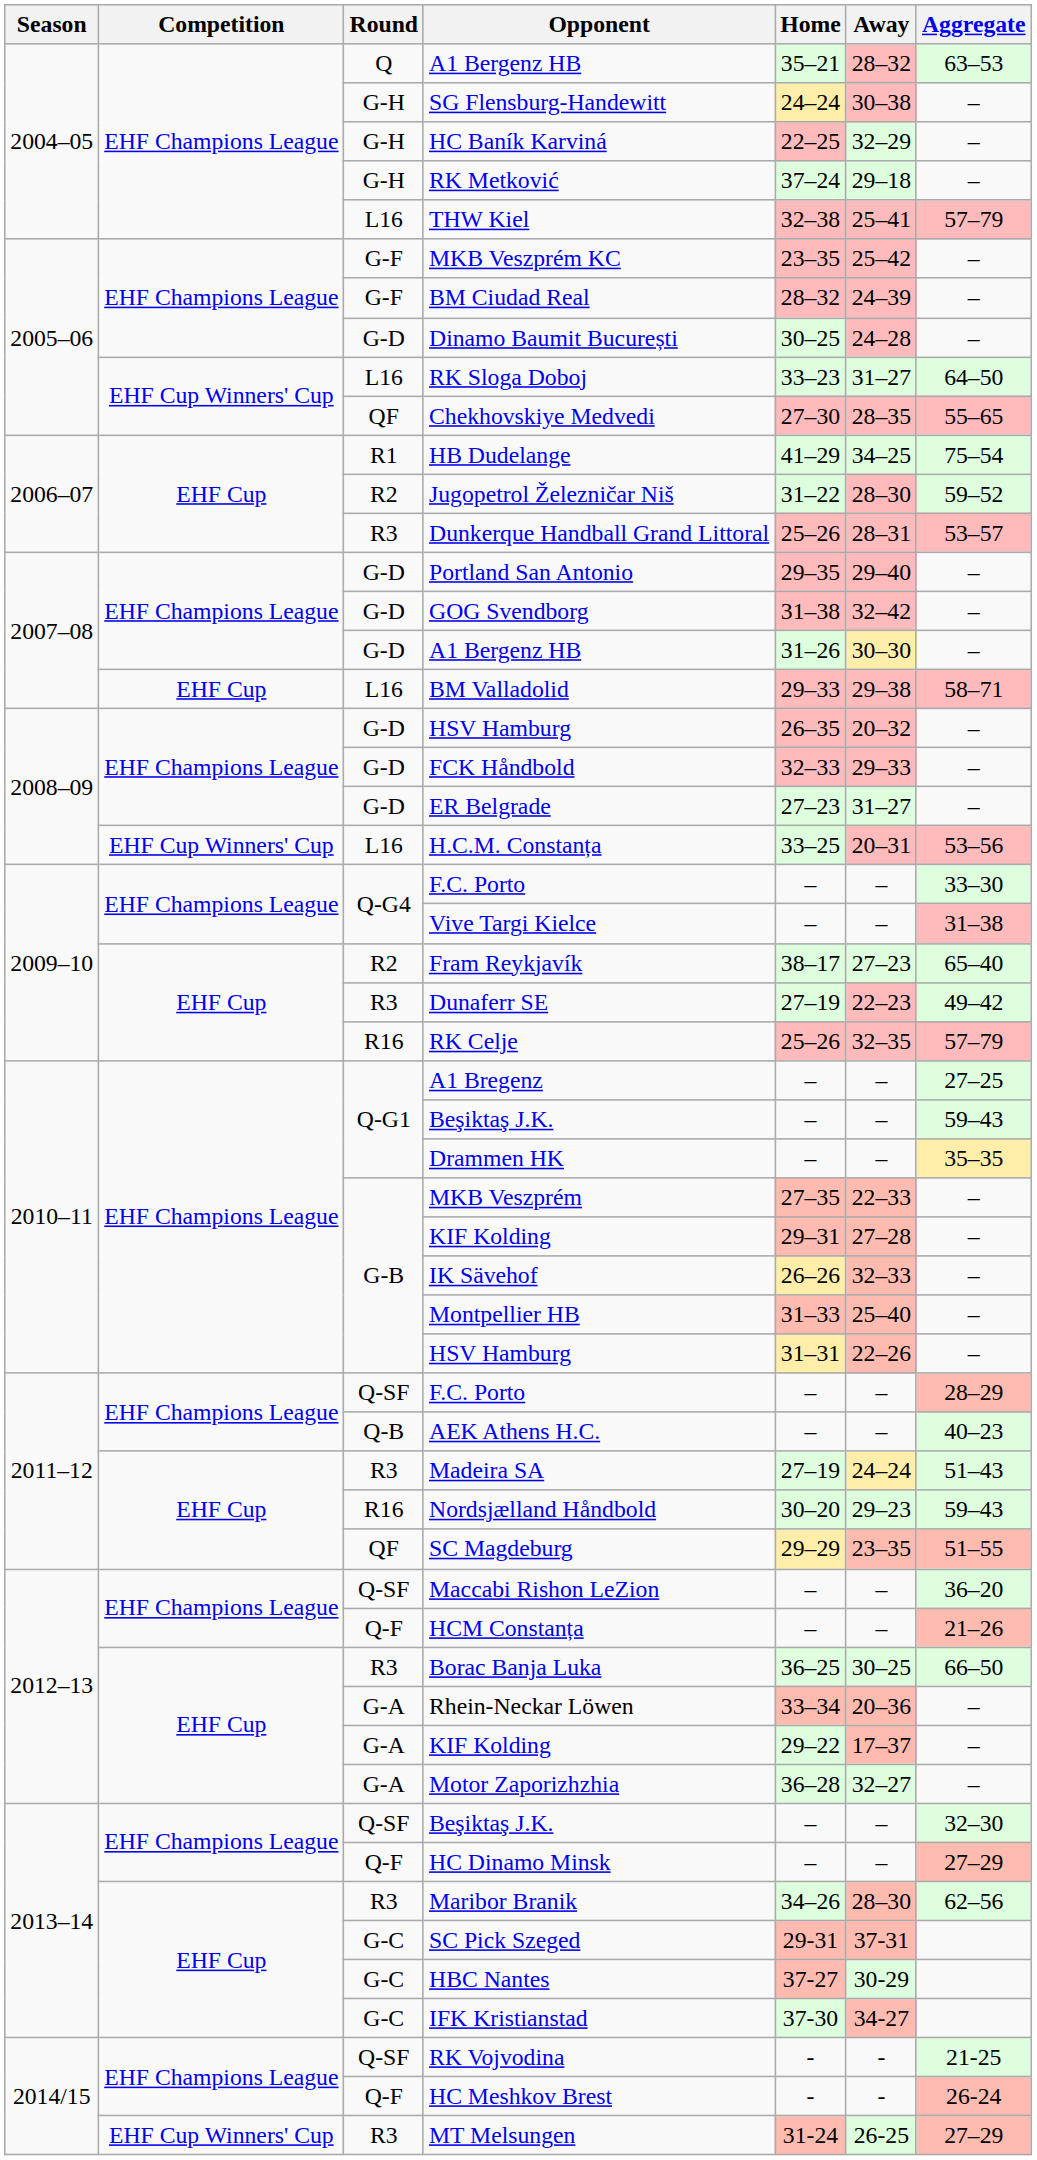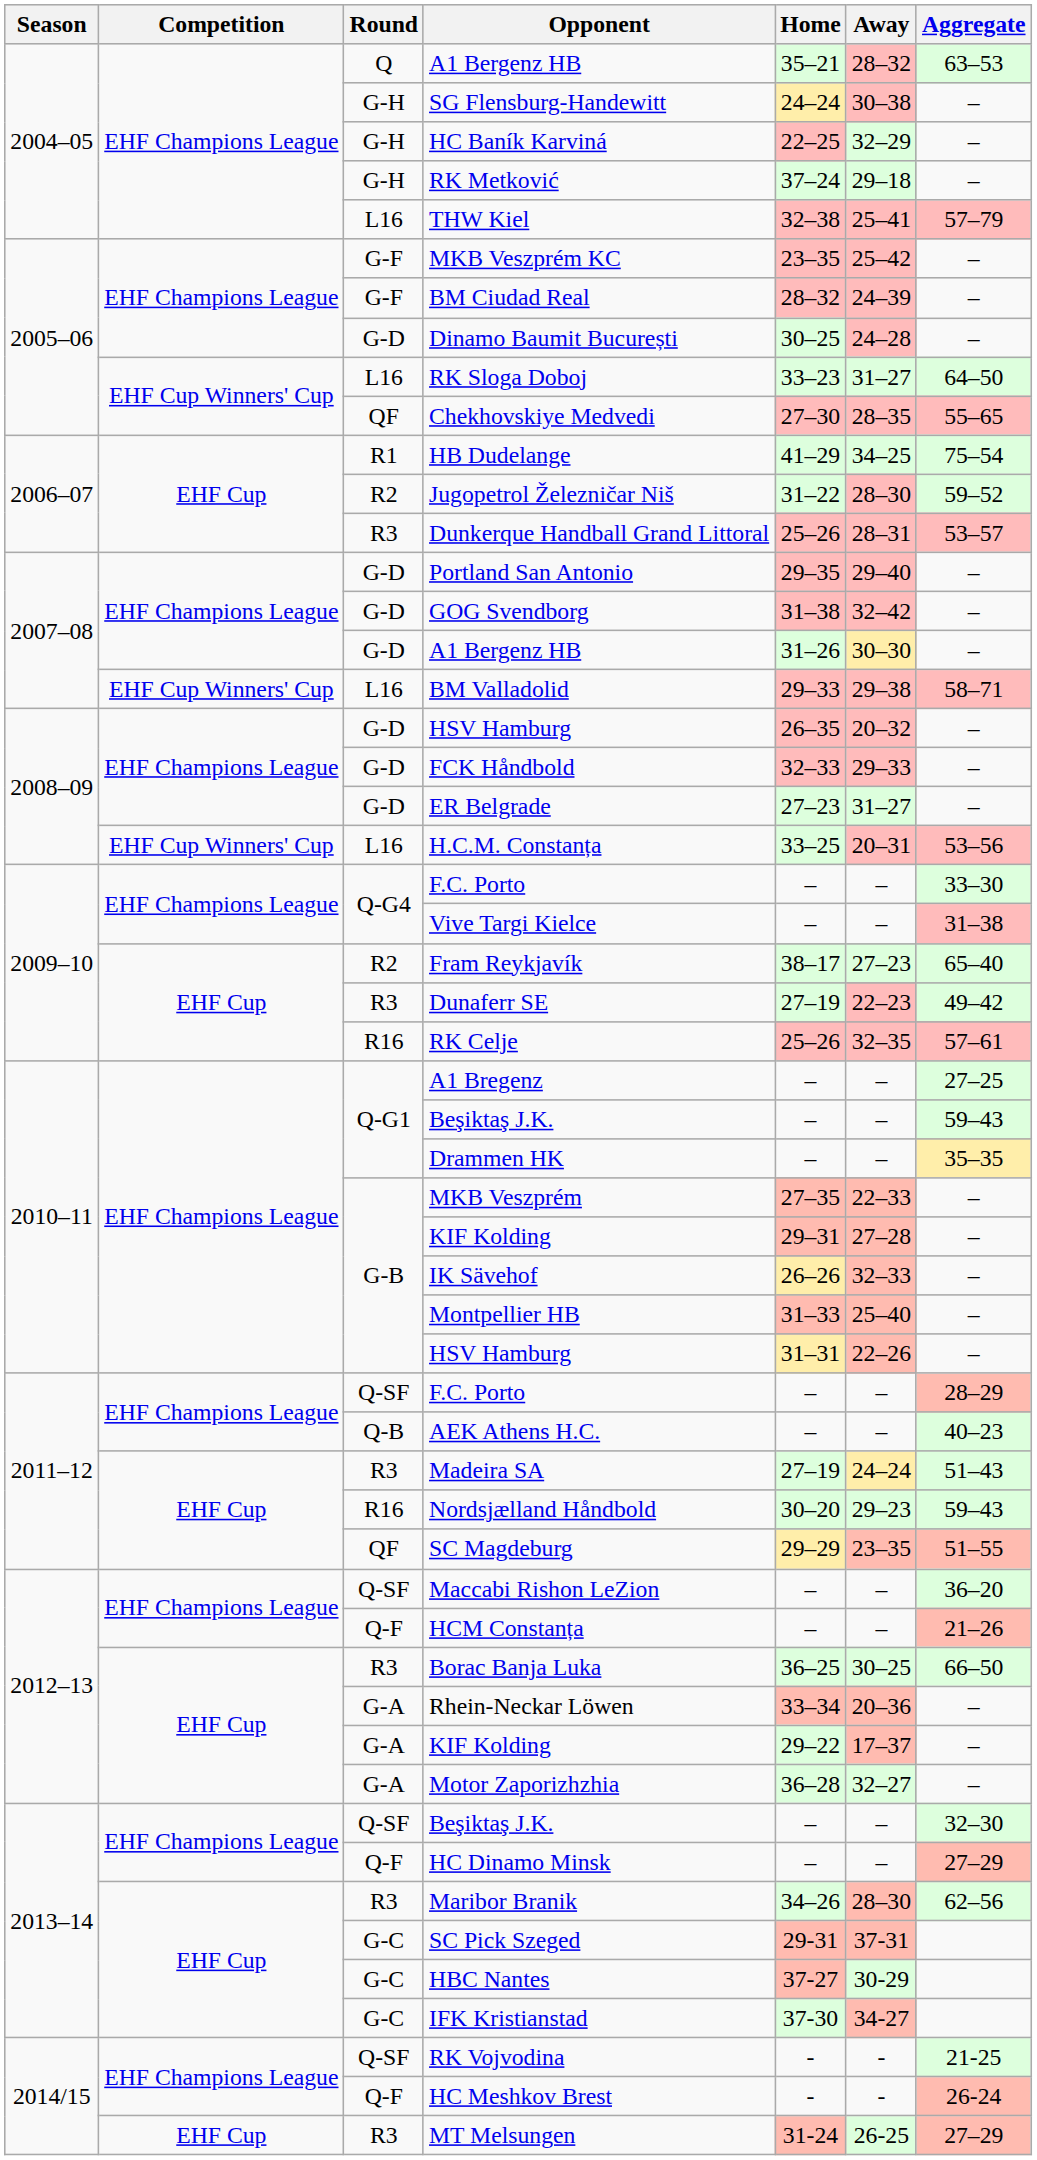BM Valladolid | Competition: EHF Cup -> EHF Cup Winners' Cup
RK Celje | Aggregate: 57–79 -> 57–61
MT Melsungen | Competition: EHF Cup Winners' Cup -> EHF Cup
